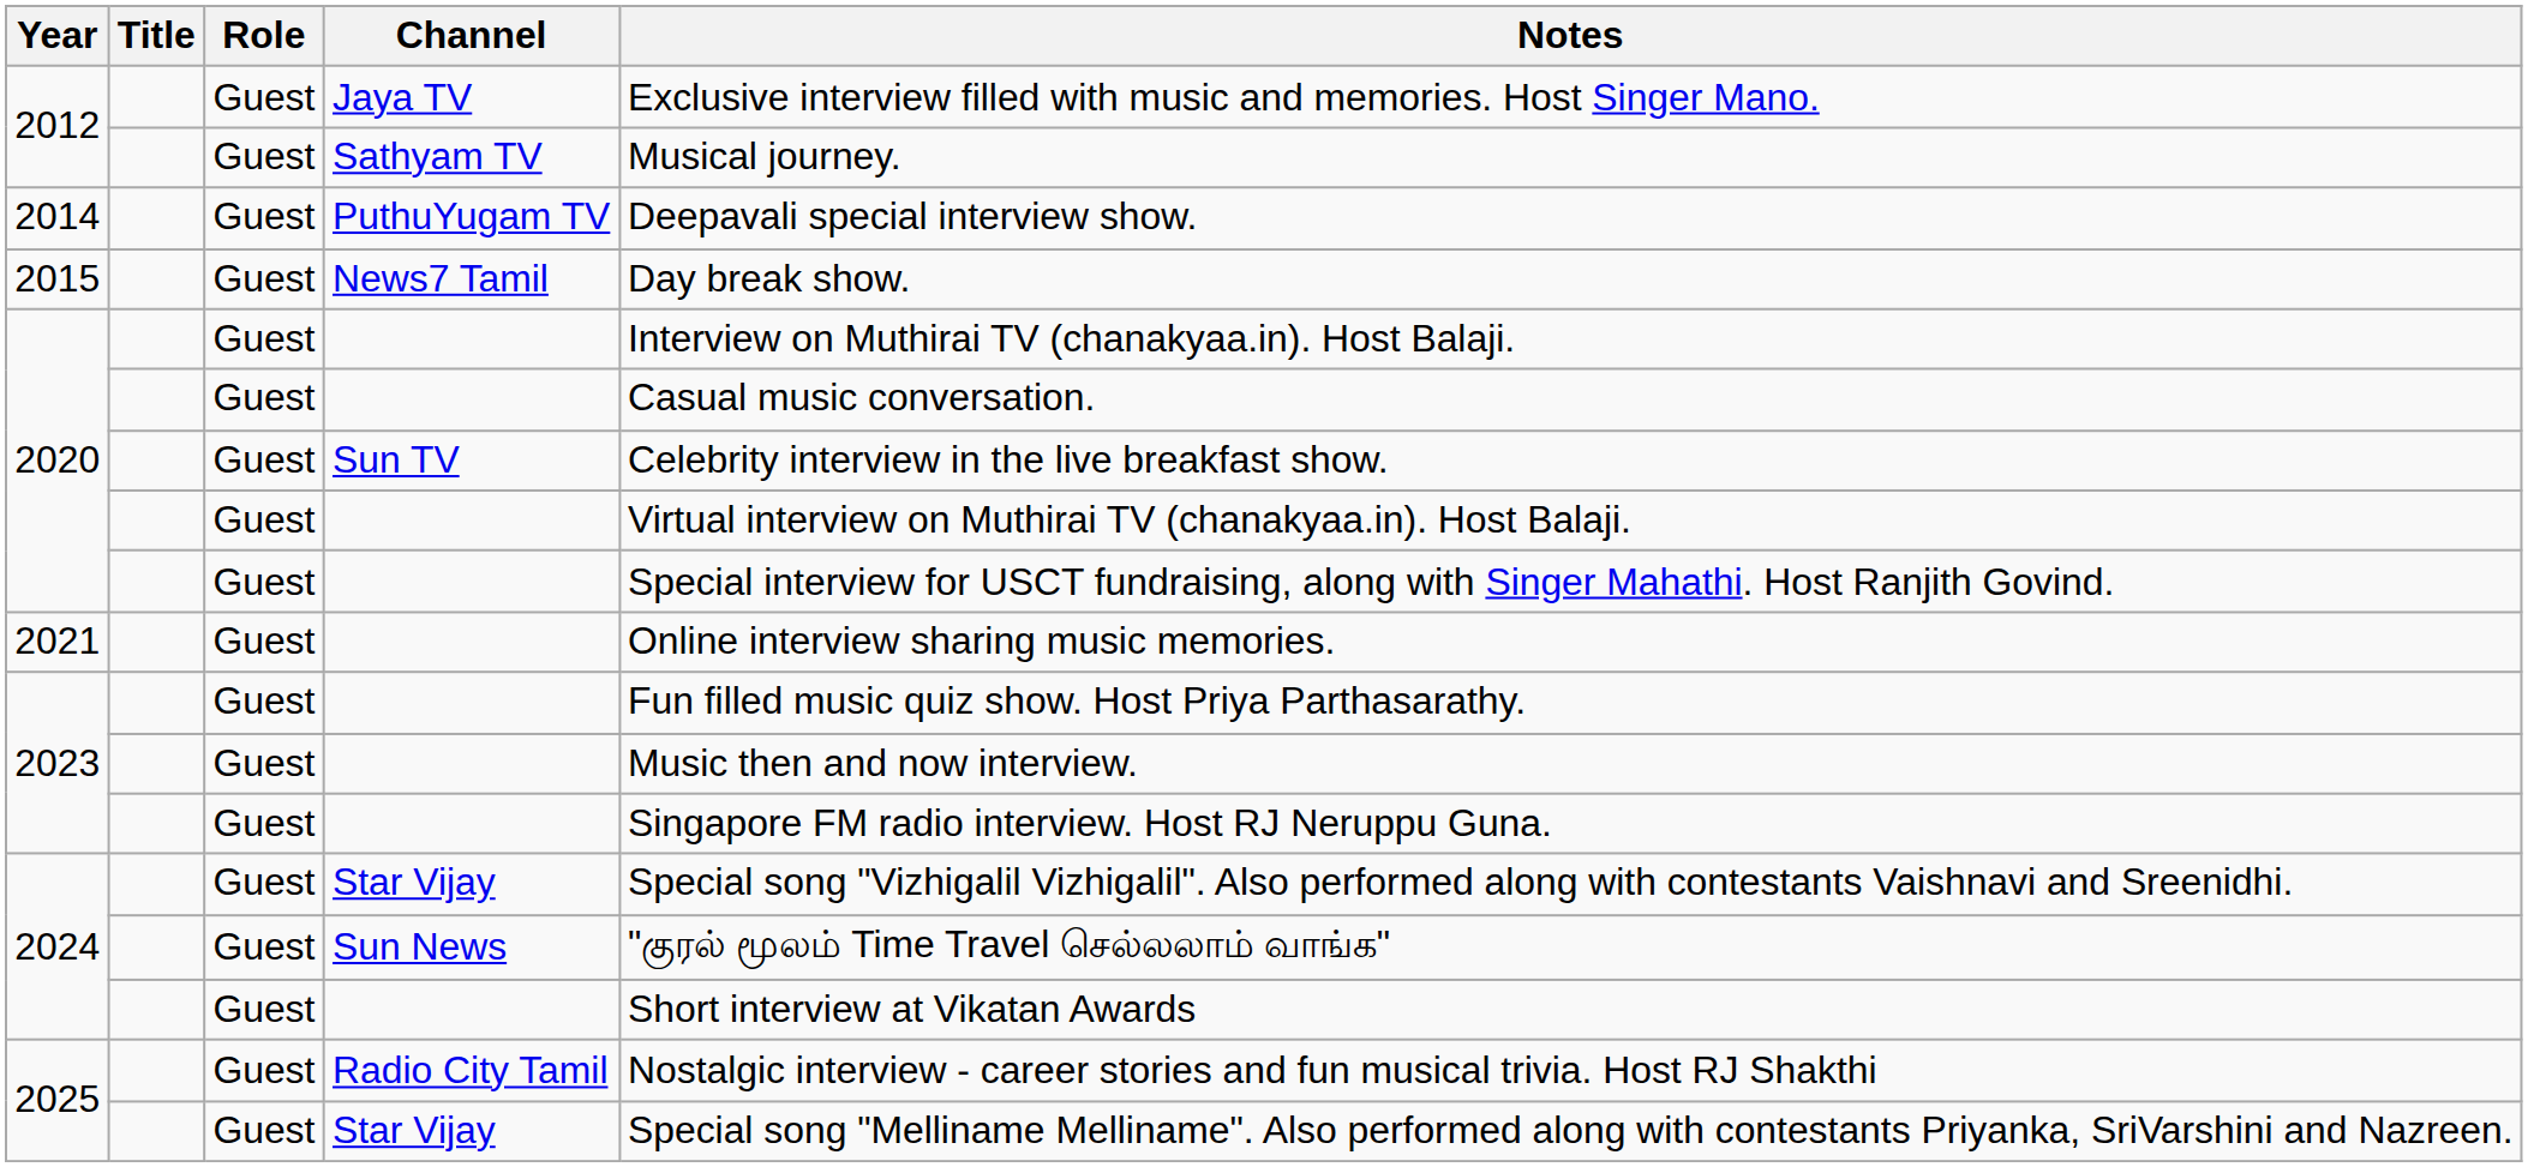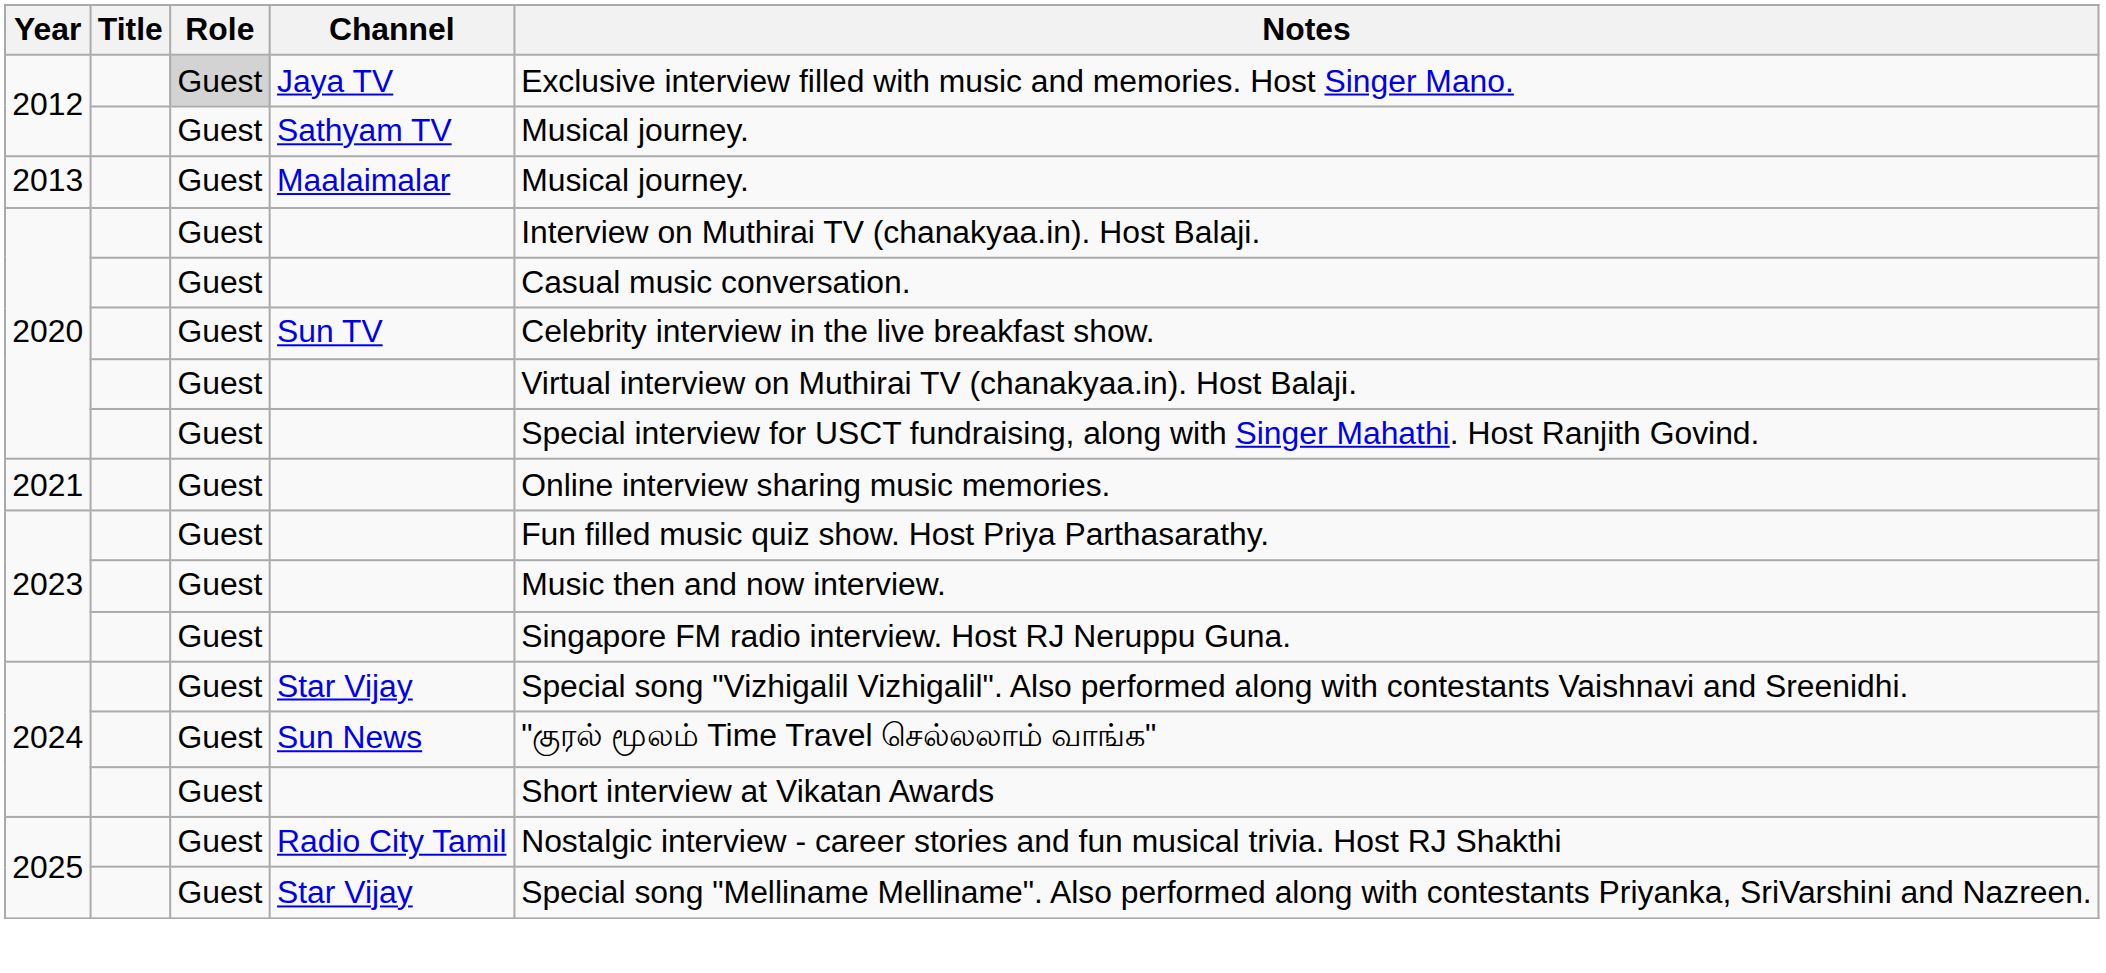Jaya TV | Role: no background -> lightgrey background
+ row: 2013 | Guest | Maalaimalar | Musical journey.
- row: 2014 | Guest | PuthuYugam TV | Deepavali special interview show.
- row: 2015 | Guest | News7 Tamil | Day break show.
